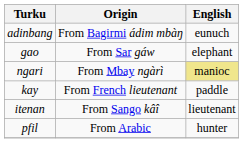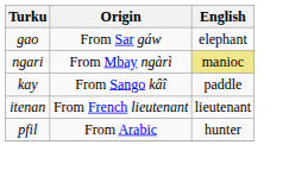- row: adinbang | From Bagirmi ádim mbàŋ | eunuch
kay | Origin: From French lieutenant -> From Sango kâî
itenan | Origin: From Sango kâî -> From French lieutenant
